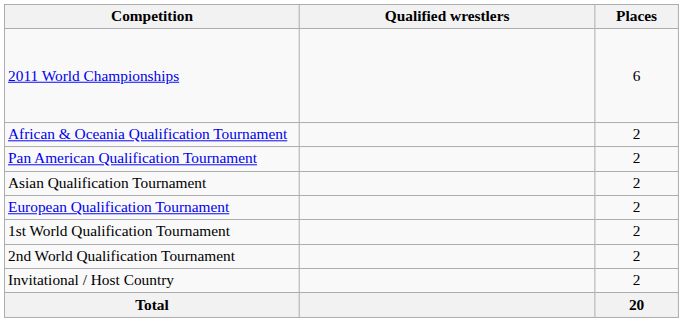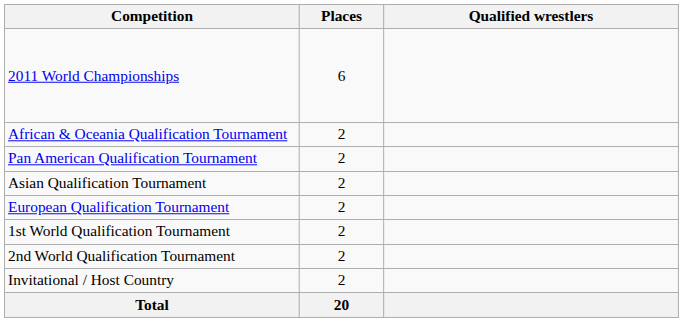columns swapped: Places <-> Qualified wrestlers
